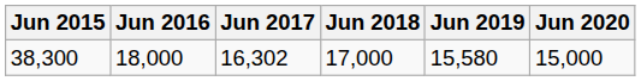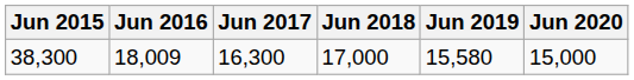38,300 | Jun 2016: 18,000 -> 18,009
38,300 | Jun 2017: 16,302 -> 16,300
